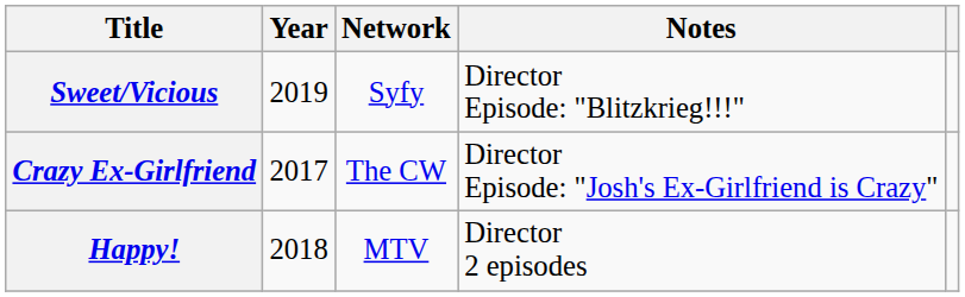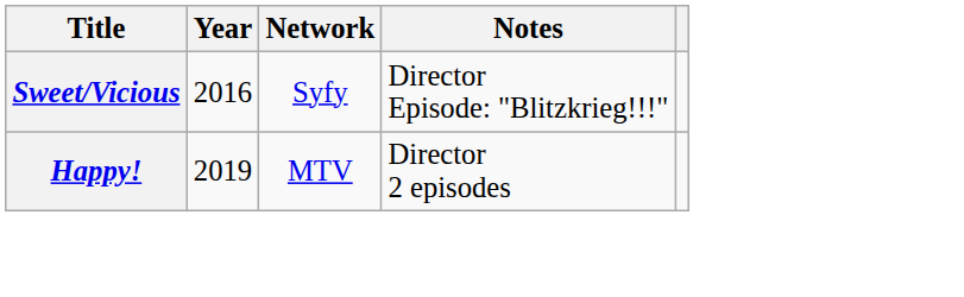Sweet/Vicious | Year: 2019 -> 2016
- row: Crazy Ex-Girlfriend | 2017 | The CW | Director Episode: "Josh's Ex-Girlfriend is Crazy"
Happy! | Year: 2018 -> 2019
